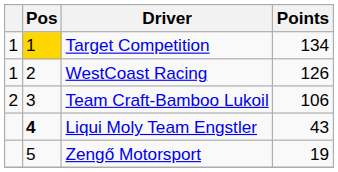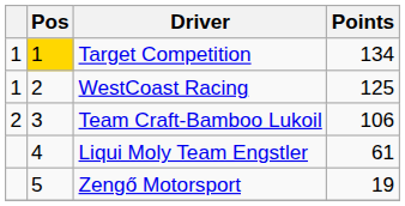WestCoast Racing | Points: 126 -> 125
Liqui Moly Team Engstler | Pos: bold -> normal
Liqui Moly Team Engstler | Points: 43 -> 61
